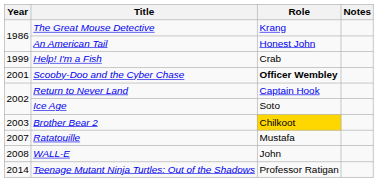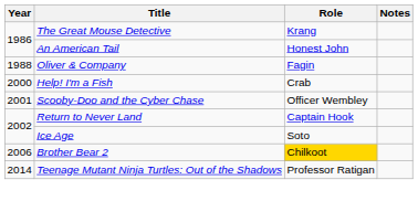+ row: 1988 | Oliver & Company | Fagin
Help! I'm a Fish | Year: 1999 -> 2000
Scooby-Doo and the Cyber Chase | Role: bold -> normal
Brother Bear 2 | Year: 2003 -> 2006
- row: 2007 | Ratatouille | Mustafa
- row: 2008 | WALL-E | John
